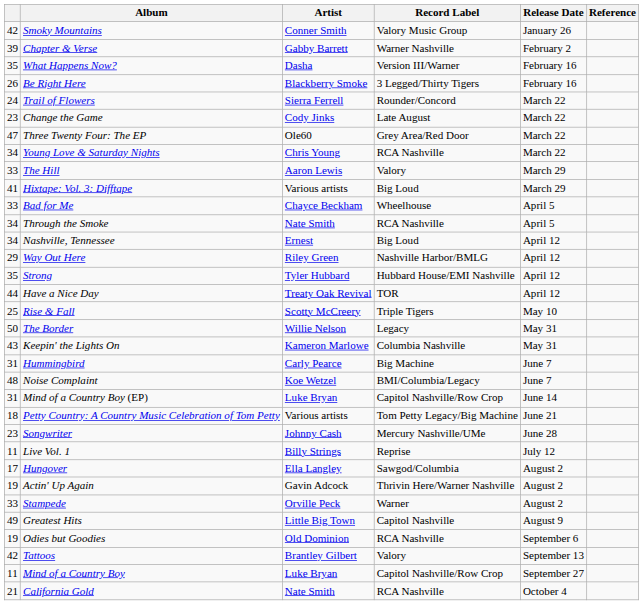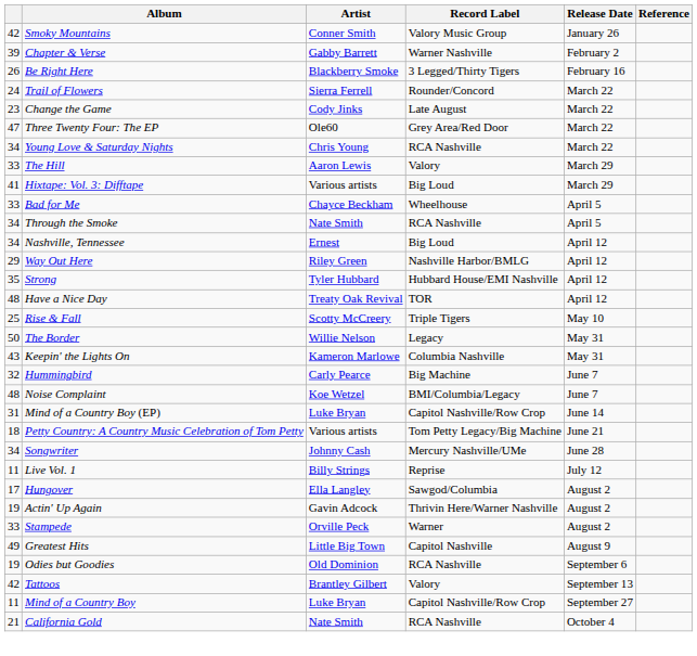- row: 35 | What Happens Now? | Dasha | Version III/Warner | February 16
Have a Nice Day | column 1: 44 -> 48
Hummingbird | column 1: 31 -> 32
Songwriter | column 1: 23 -> 34
